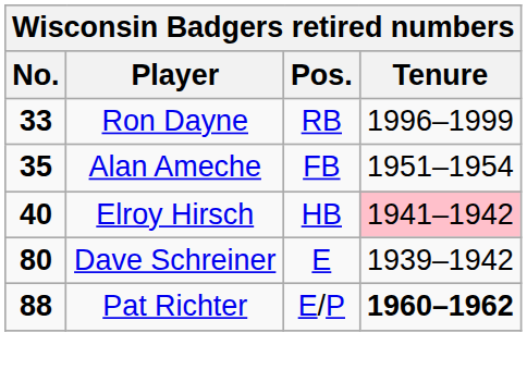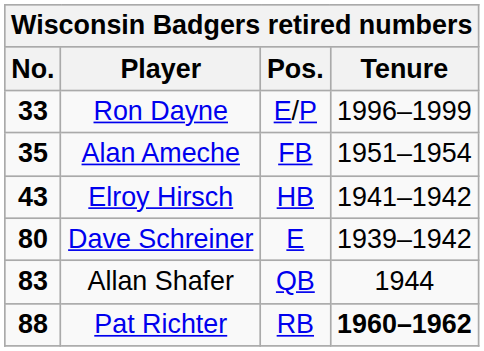Ron Dayne | Pos.: RB -> E/P
Elroy Hirsch | No.: 40 -> 43
Elroy Hirsch | Tenure: pink background -> no background
+ row: 83 | Allan Shafer | QB | 1944
Pat Richter | Pos.: E/P -> RB
